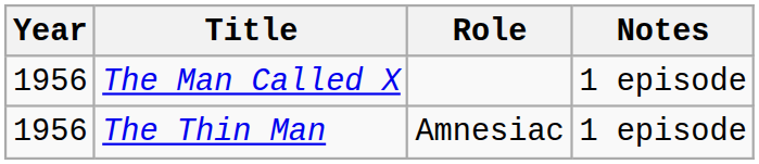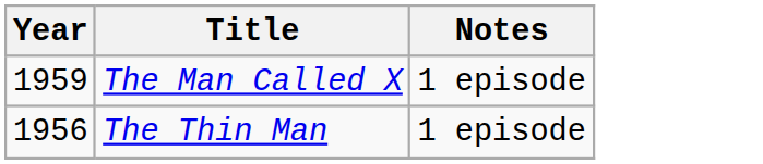- column: Role | Amnesiac
The Man Called X | Year: 1956 -> 1959
